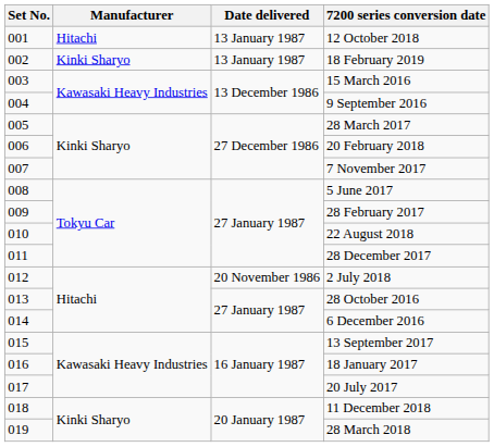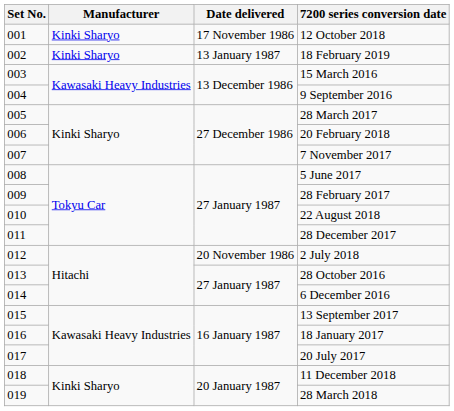12 October 2018 | Manufacturer: Hitachi -> Kinki Sharyo
12 October 2018 | Date delivered: 13 January 1987 -> 17 November 1986
